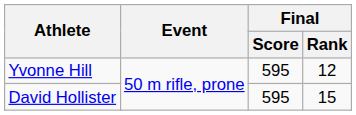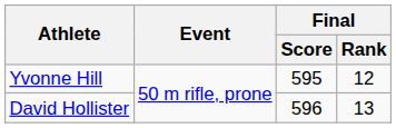David Hollister | Final / Score: 595 -> 596
David Hollister | Final / Rank: 15 -> 13
